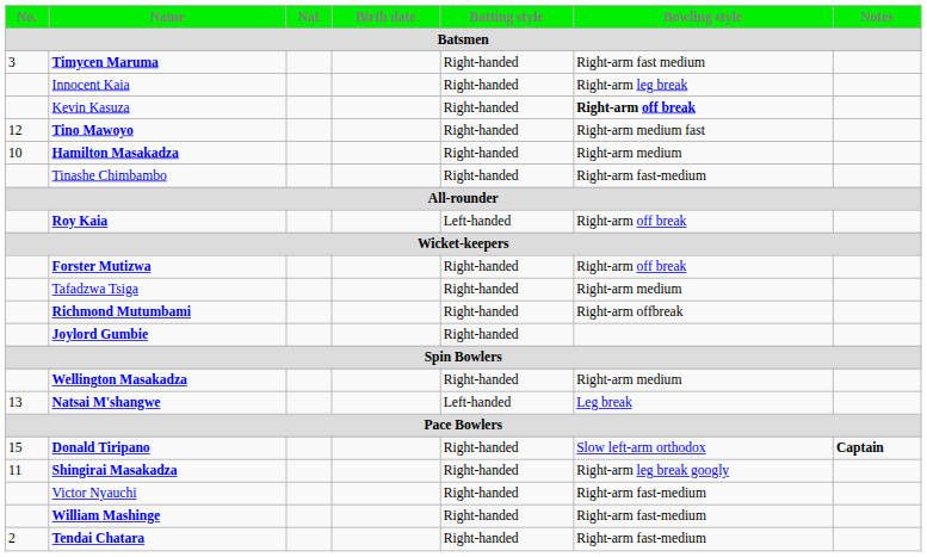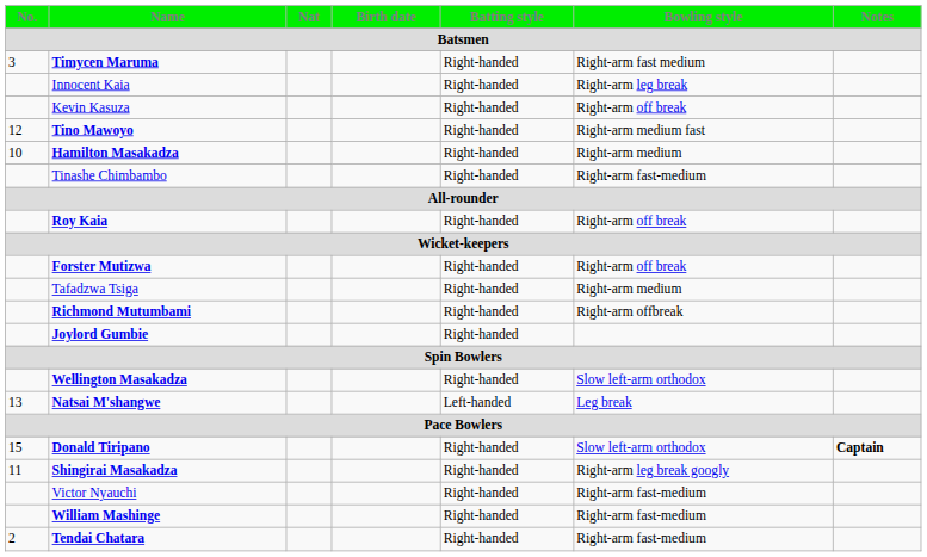Kevin Kasuza | Bowling style: bold -> normal
Roy Kaia | Batting style: Left-handed -> Right-handed
Wellington Masakadza | Bowling style: Right-arm medium -> Slow left-arm orthodox
